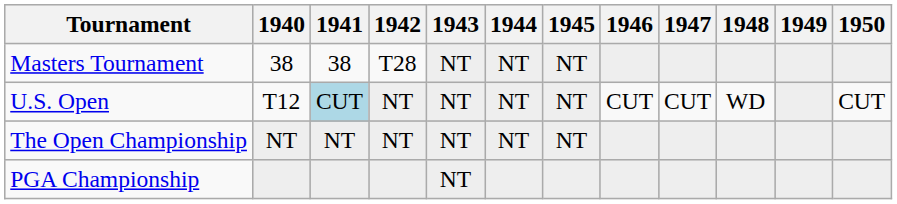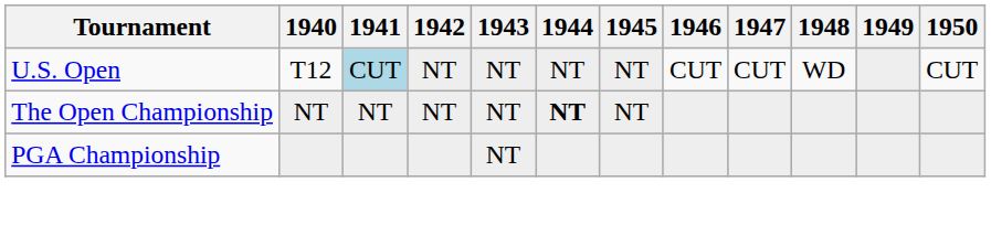- row: Masters Tournament | 38 | 38 | T28 | NT | NT | NT
The Open Championship | 1944: normal -> bold
